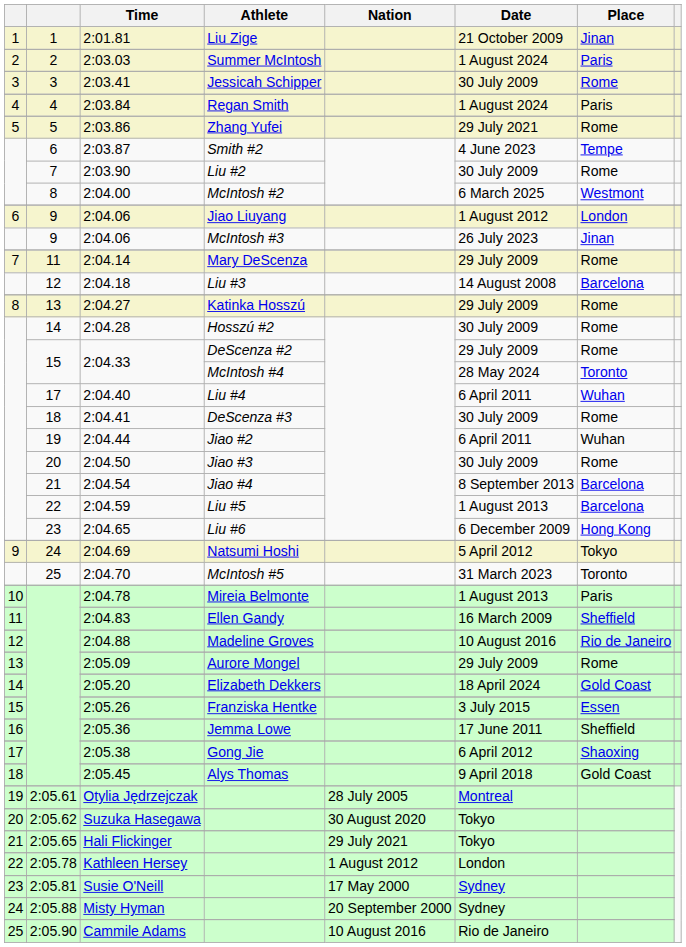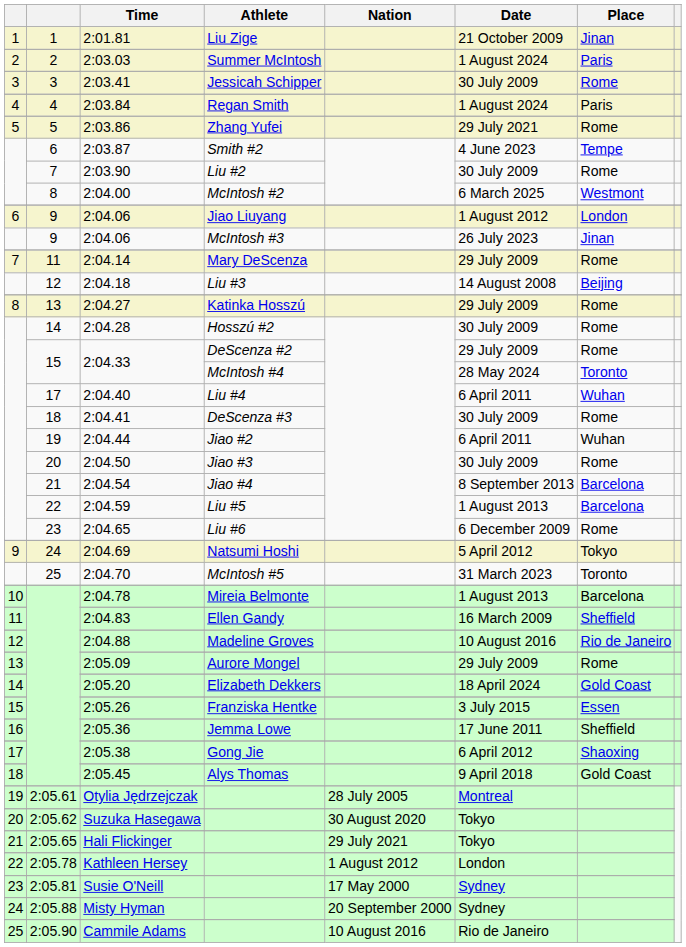2:04.18 | Place: Barcelona -> Beijing
2:04.65 | Place: Hong Kong -> Rome
2:04.78 | Place: Paris -> Barcelona
